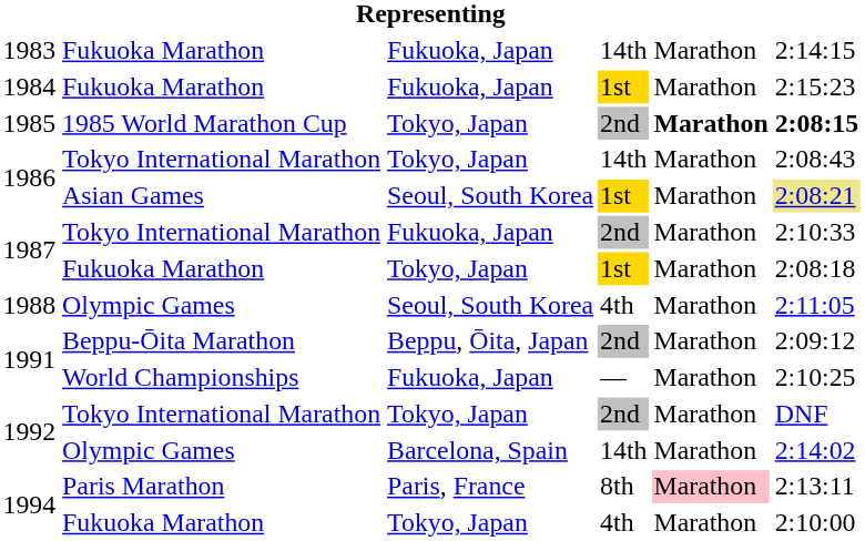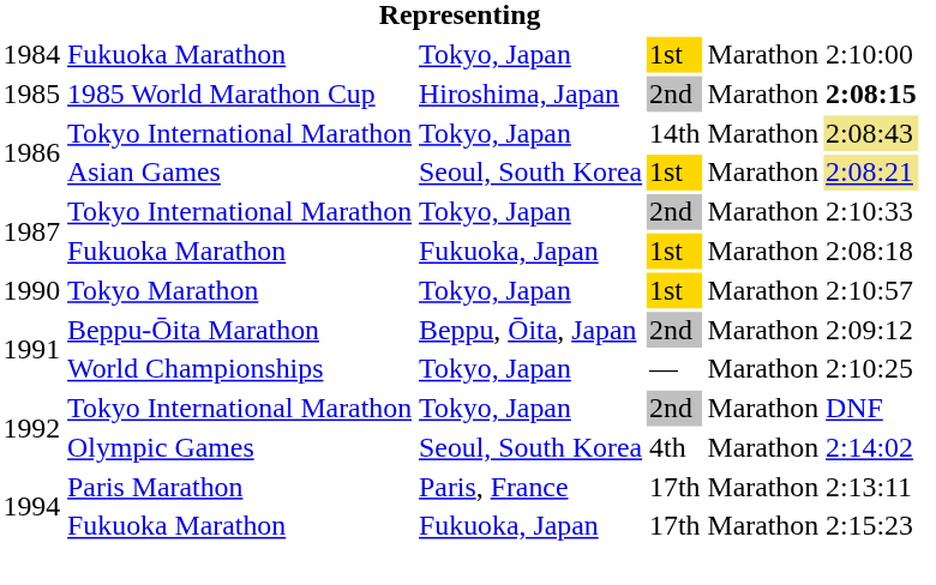- row: 1983 | Fukuoka Marathon | Fukuoka, Japan | 14th | Marathon | 2:14:15
1984 | column 3: Fukuoka, Japan -> Tokyo, Japan
1984 | column 6: 2:15:23 -> 2:10:00
1985 | column 3: Tokyo, Japan -> Hiroshima, Japan
1985 | column 5: bold -> normal
1986 / Tokyo International Marathon | column 6: no background -> khaki background
1987 / Tokyo International Marathon | column 3: Fukuoka, Japan -> Tokyo, Japan
1987 / Fukuoka Marathon | column 3: Tokyo, Japan -> Fukuoka, Japan
- row: 1988 | Olympic Games | Seoul, South Korea | 4th | Marathon | 2:11:05
+ row: 1990 | Tokyo Marathon | Tokyo, Japan | 1st | Marathon | 2:10:57
1991 / World Championships | column 3: Fukuoka, Japan -> Tokyo, Japan
1992 / Olympic Games | column 3: Barcelona, Spain -> Seoul, South Korea
1992 / Olympic Games | column 4: 14th -> 4th
1994 / Paris Marathon | column 4: 8th -> 17th
1994 / Paris Marathon | column 5: pink background -> no background
1994 / Fukuoka Marathon | column 3: Tokyo, Japan -> Fukuoka, Japan
1994 / Fukuoka Marathon | column 4: 4th -> 17th
1994 / Fukuoka Marathon | column 6: 2:10:00 -> 2:15:23
